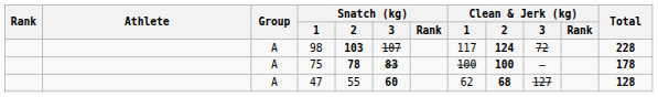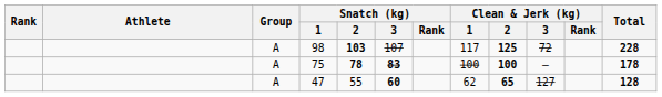98 | Clean & Jerk (kg) / 2: 124 -> 125
47 | Clean & Jerk (kg) / 2: 68 -> 65
